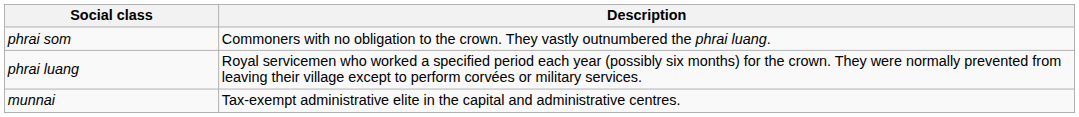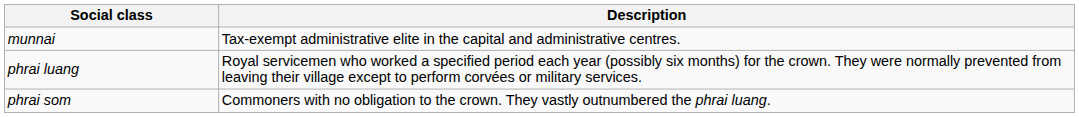rows swapped: munnai <-> phrai som
